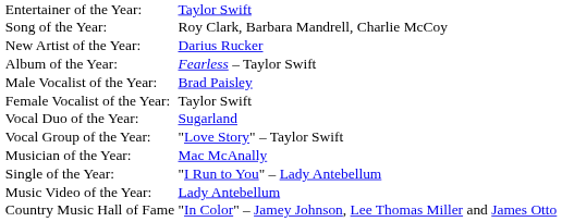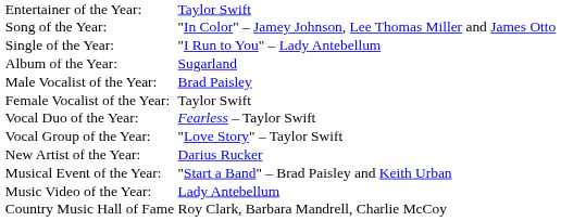Song of the Year: | column 3: Roy Clark, Barbara Mandrell, Charlie McCoy -> "In Color" – Jamey Johnson, Lee Thomas Miller and James Otto
rows swapped: Single of the Year: <-> New Artist of the Year:
Album of the Year: | column 3: Fearless – Taylor Swift -> Sugarland
Vocal Duo of the Year: | column 3: Sugarland -> Fearless – Taylor Swift
- row: Musician of the Year: | Mac McAnally
+ row: Musical Event of the Year: | "Start a Band" – Brad Paisley and Keith Urban
Country Music Hall of Fame | column 3: "In Color" – Jamey Johnson, Lee Thomas Miller and James Otto -> Roy Clark, Barbara Mandrell, Charlie McCoy
